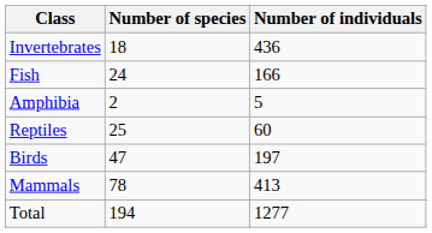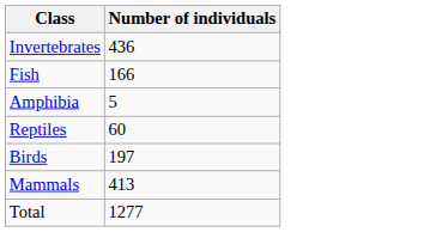- column: Number of species | 18 | 24 | 2 | 25 | 47 | 78 | 194
